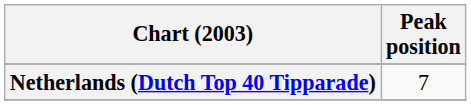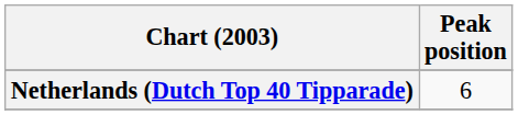Netherlands (Dutch Top 40 Tipparade) | Peak position: 7 -> 6
